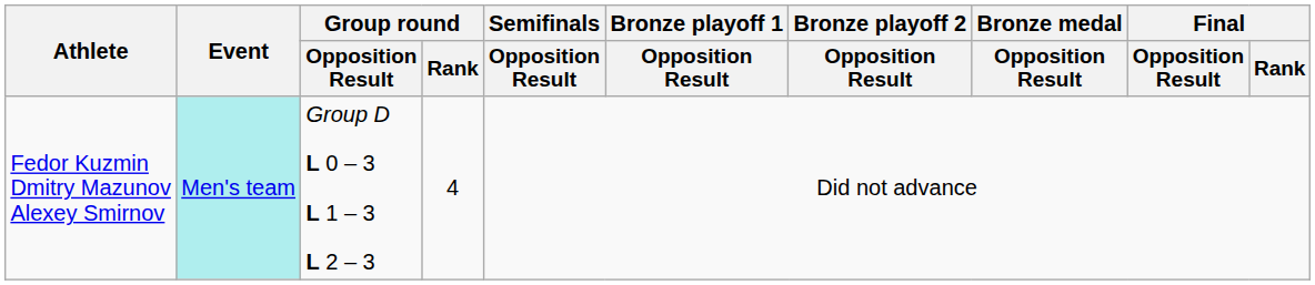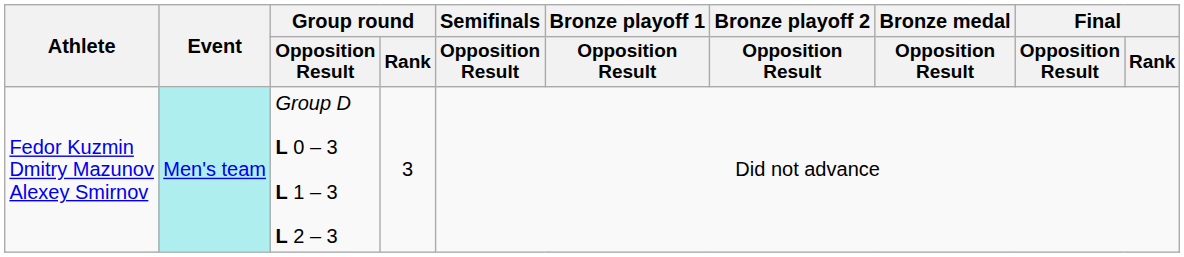Fedor Kuzmin Dmitry Mazunov Alexey Smirnov | Group round / Rank: 4 -> 3
